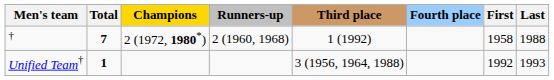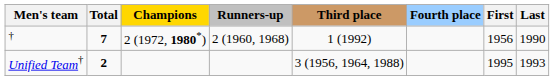† | First: 1958 -> 1956
† | Last: 1988 -> 1990
Unified Team† | Total: 1 -> 2
Unified Team† | First: 1992 -> 1995
